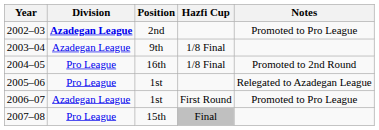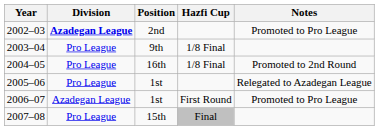2003–04 | Division: Azadegan League -> Pro League
